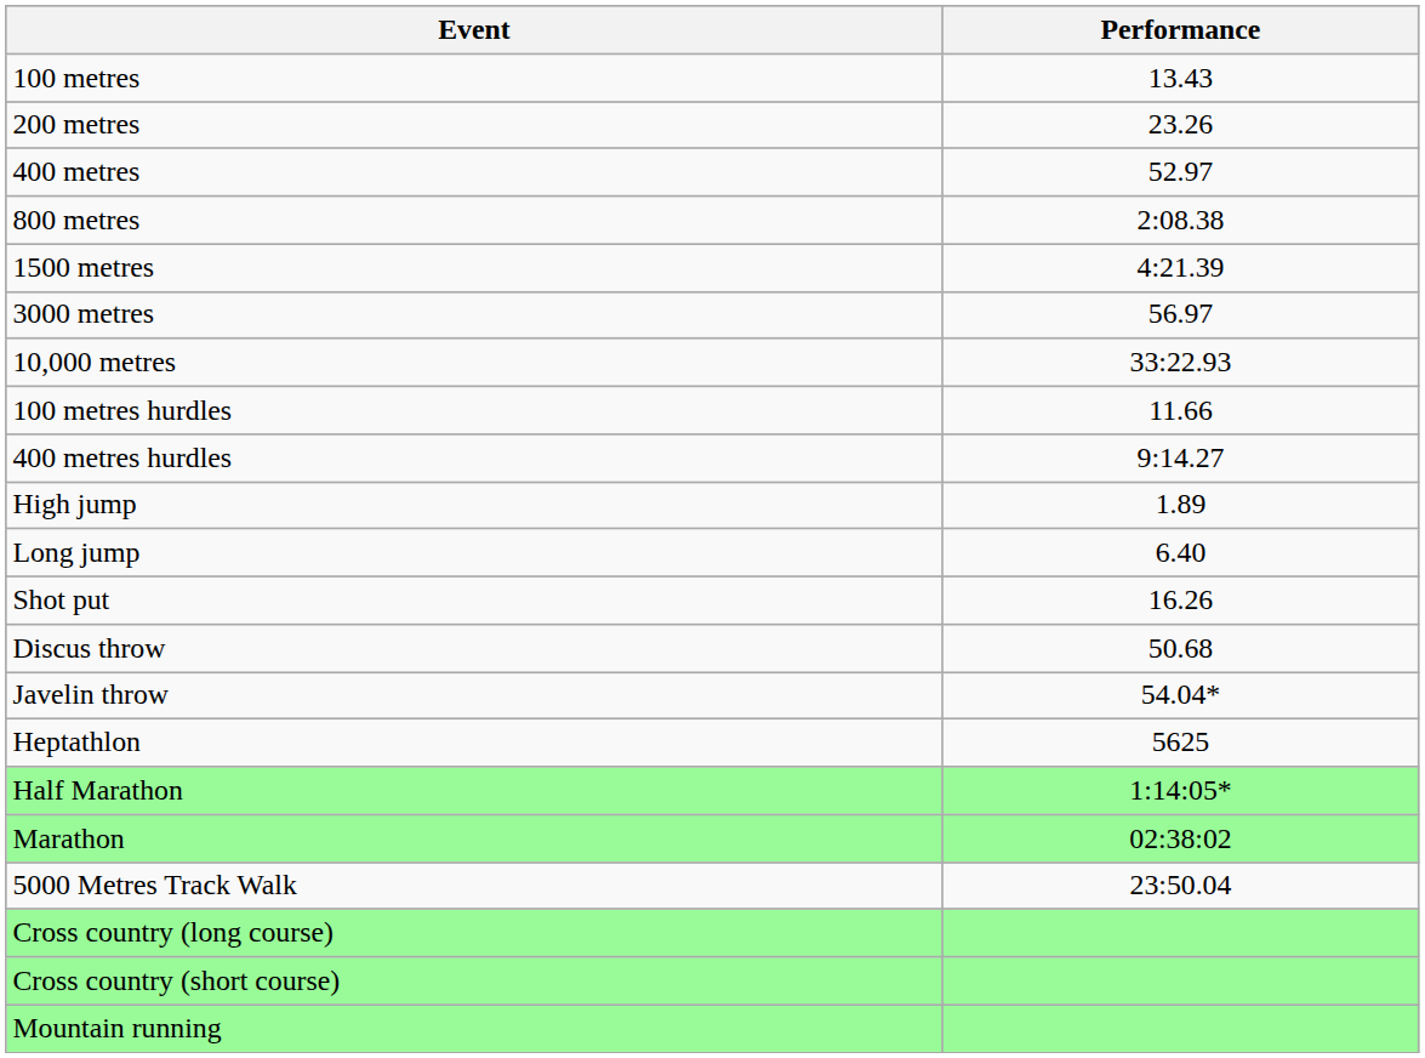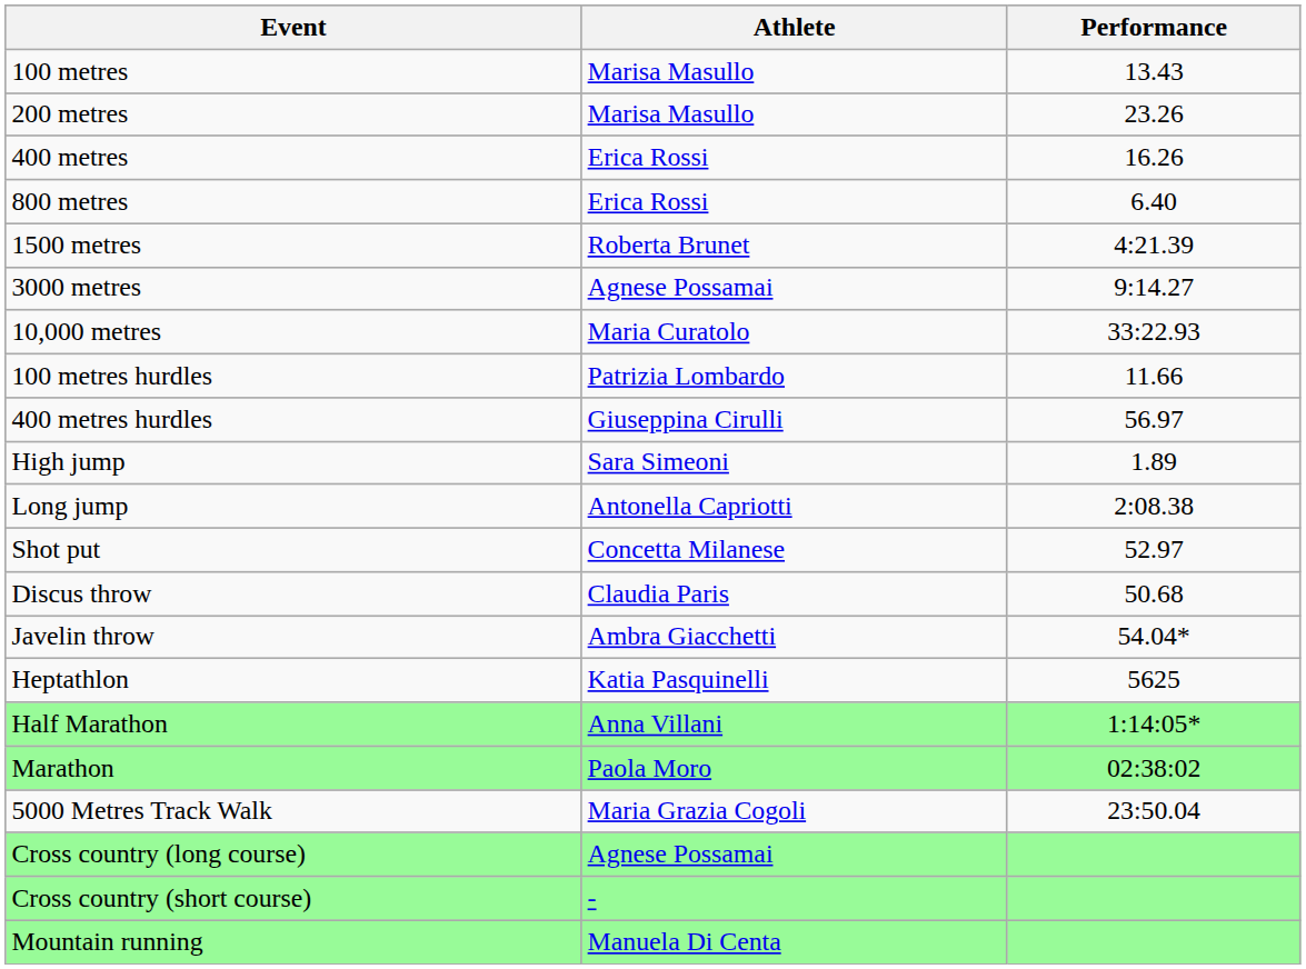+ column: Athlete | Marisa Masullo | Marisa Masullo | Erica Rossi | Erica Rossi | Roberta Brunet | Agnese Possamai | Maria Curatolo | Patrizia Lombardo | Giuseppina Cirulli | Sara Simeoni | Antonella Capriotti | Concetta Milanese | Claudia Paris | Ambra Giacchetti | Katia Pasquinelli | Anna Villani | Paola Moro | Maria Grazia Cogoli | Agnese Possamai | - | Manuela Di Centa
400 metres | Performance: 52.97 -> 16.26
800 metres | Performance: 2:08.38 -> 6.40
3000 metres | Performance: 56.97 -> 9:14.27
400 metres hurdles | Performance: 9:14.27 -> 56.97
Long jump | Performance: 6.40 -> 2:08.38
Shot put | Performance: 16.26 -> 52.97
